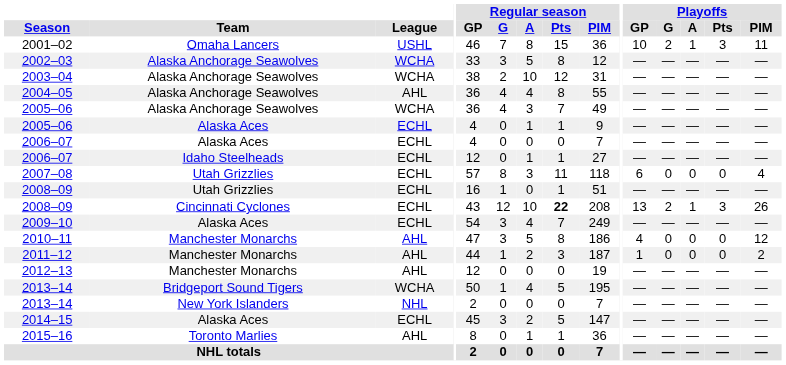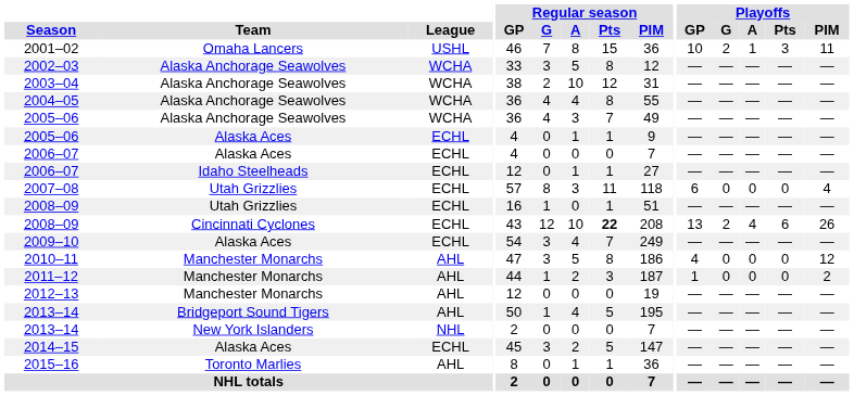2004–05 | League: AHL -> WCHA
2008–09 / Cincinnati Cyclones | Playoffs / A: 1 -> 4
2008–09 / Cincinnati Cyclones | Playoffs / Pts: 3 -> 6
2013–14 / Bridgeport Sound Tigers | League: WCHA -> AHL
